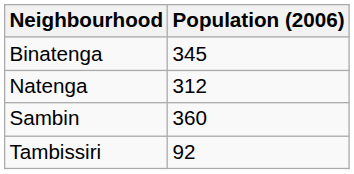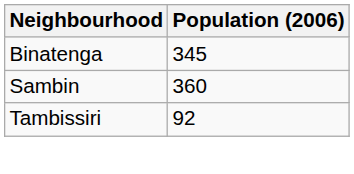- row: Natenga | 312
